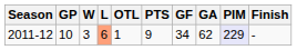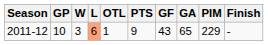2011-12 | GF: 34 -> 43
2011-12 | GA: 62 -> 65
2011-12 | PIM: lavender background -> no background
